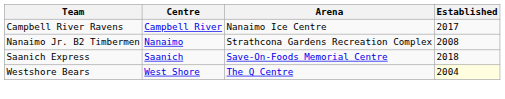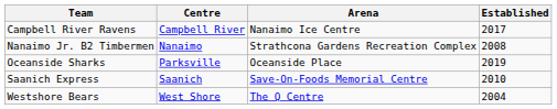+ row: Oceanside Sharks | Parksville | Oceanside Place | 2019
Saanich Express | Established: 2018 -> 2010
Westshore Bears | Established: lightyellow background -> no background
